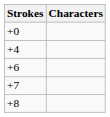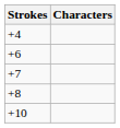- row: +0
+ row: +10
